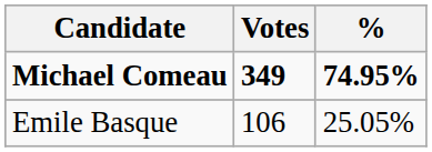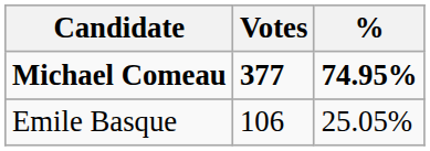Michael Comeau | Votes: 349 -> 377
